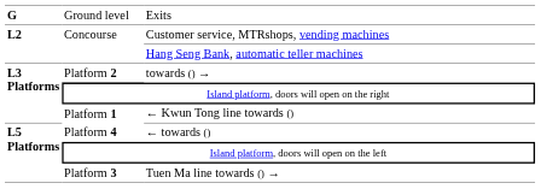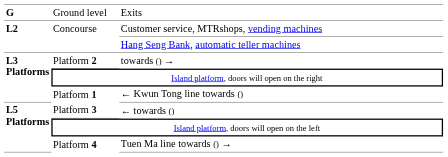← towards () | column 2: Platform 4 -> Platform 3
Tuen Ma line towards () → | column 2: Platform 3 -> Platform 4
